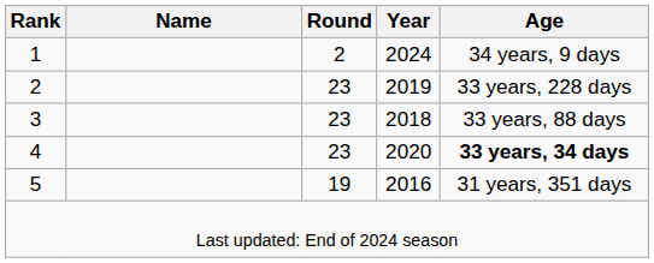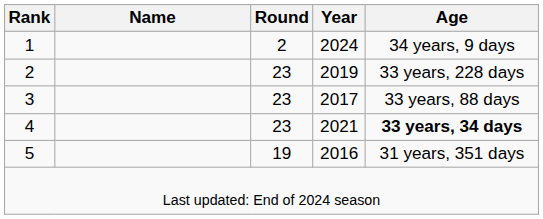3 | Year: 2018 -> 2017
4 | Year: 2020 -> 2021
